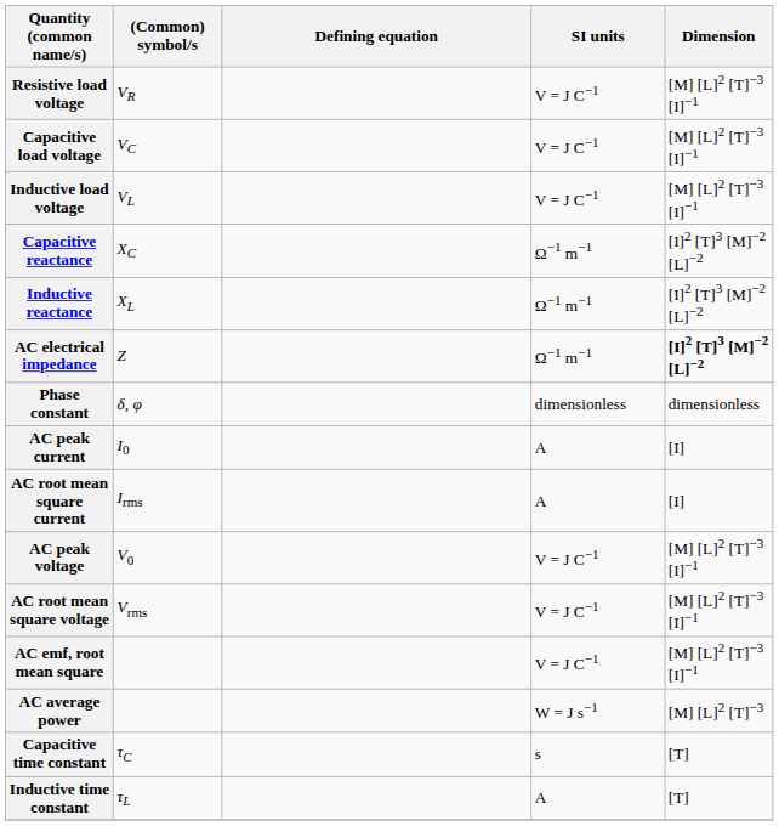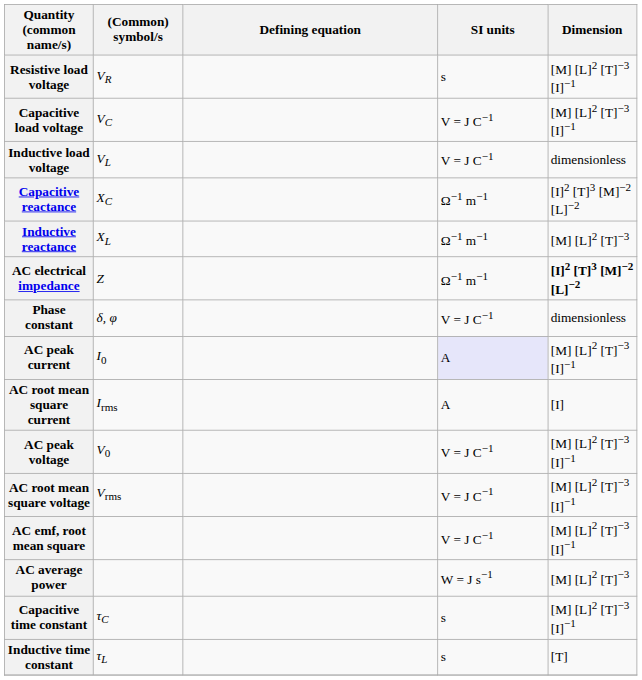Resistive load voltage | SI units: V = J C−1 -> s
Inductive load voltage | Dimension: [M] [L]2 [T]−3 [I]−1 -> dimensionless
Inductive reactance | Dimension: [I]2 [T]3 [M]−2 [L]−2 -> [M] [L]2 [T]−3
Phase constant | SI units: dimensionless -> V = J C−1
AC peak current | SI units: no background -> lavender background
AC peak current | Dimension: [I] -> [M] [L]2 [T]−3 [I]−1
Capacitive time constant | Dimension: [T] -> [M] [L]2 [T]−3 [I]−1
Inductive time constant | SI units: A -> s
